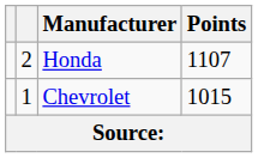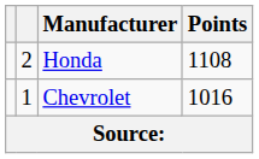Honda | Points: 1107 -> 1108
Chevrolet | Points: 1015 -> 1016
